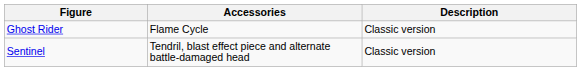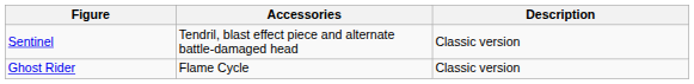rows swapped: Sentinel <-> Ghost Rider
